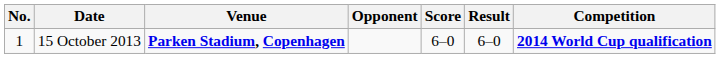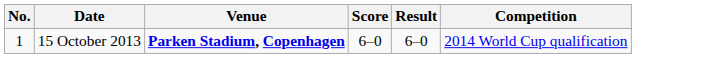- column: Opponent
15 October 2013 | Competition: bold -> normal
